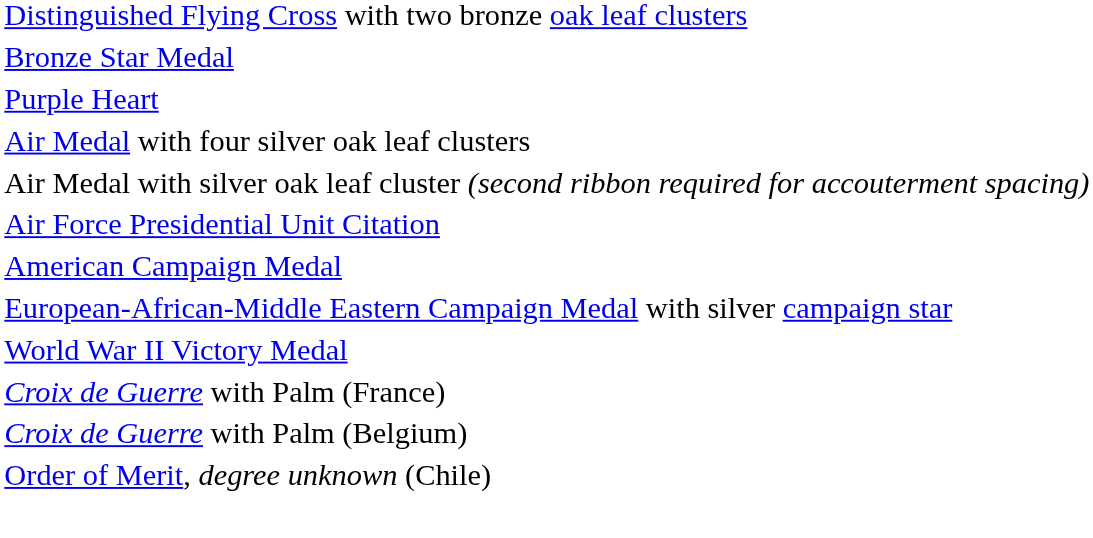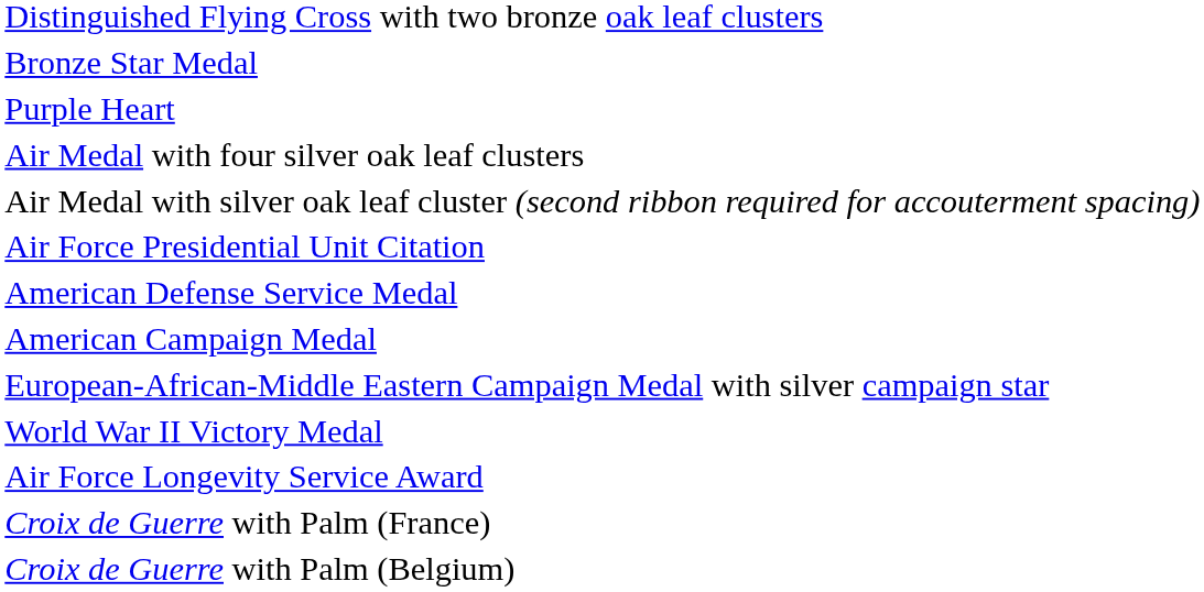+ row: American Defense Service Medal
+ row: Air Force Longevity Service Award
- row: Order of Merit, degree unknown (Chile)
